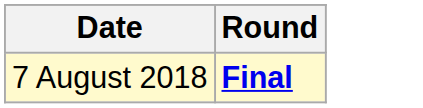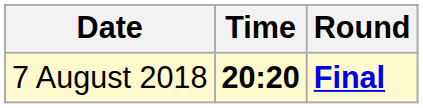+ column: Time | 20:20
